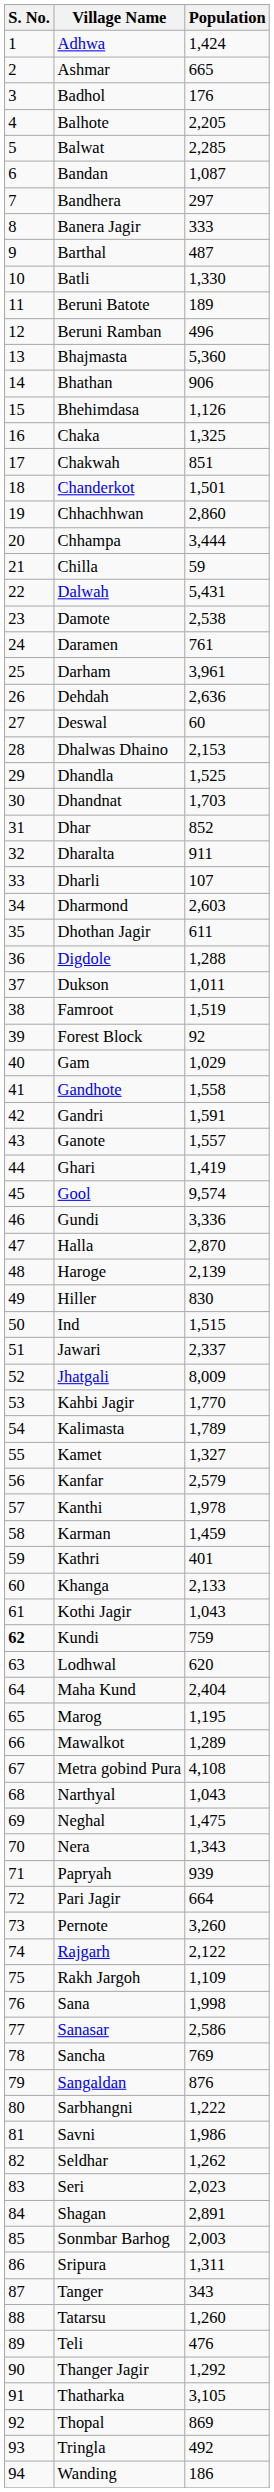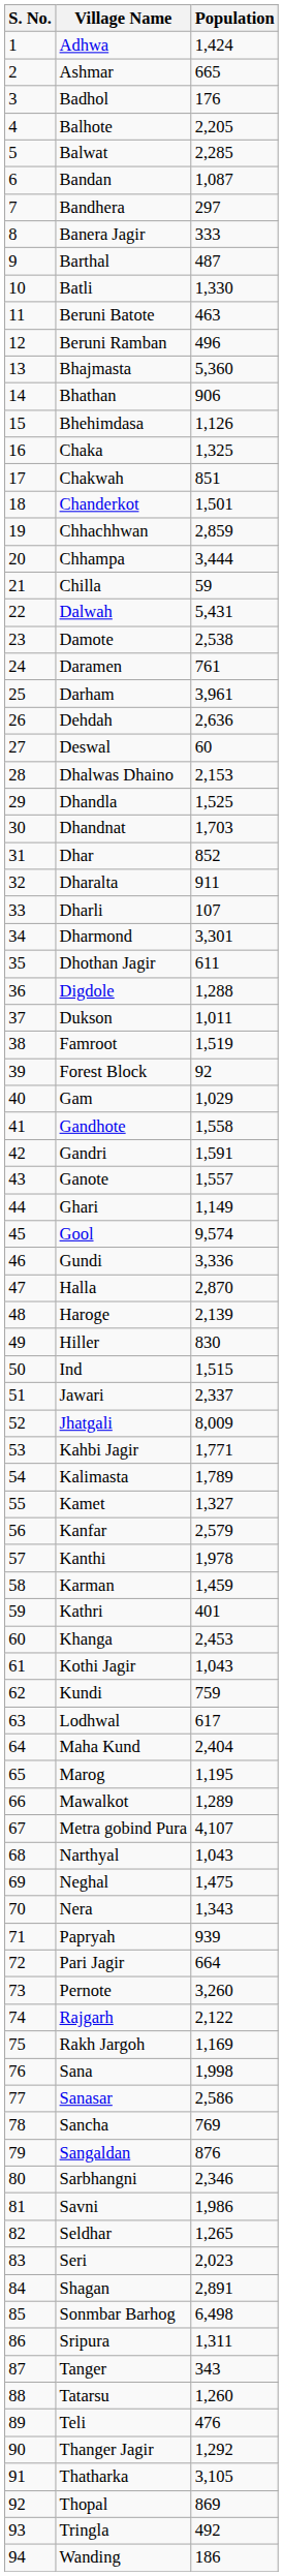Beruni Batote | Population: 189 -> 463
Chhachhwan | Population: 2,860 -> 2,859
Dharmond | Population: 2,603 -> 3,301
Ghari | Population: 1,419 -> 1,149
Kahbi Jagir | Population: 1,770 -> 1,771
Khanga | Population: 2,133 -> 2,453
Kundi | S. No.: bold -> normal
Lodhwal | Population: 620 -> 617
Metra gobind Pura | Population: 4,108 -> 4,107
Rakh Jargoh | Population: 1,109 -> 1,169
Sarbhangni | Population: 1,222 -> 2,346
Seldhar | Population: 1,262 -> 1,265
Sonmbar Barhog | Population: 2,003 -> 6,498
